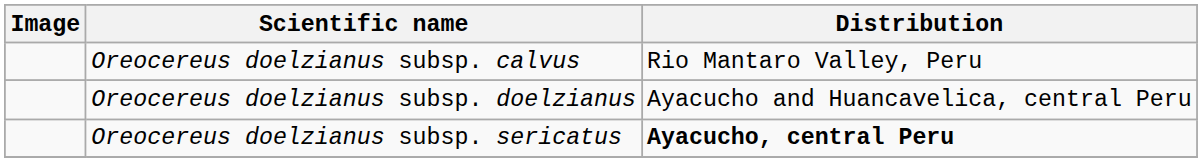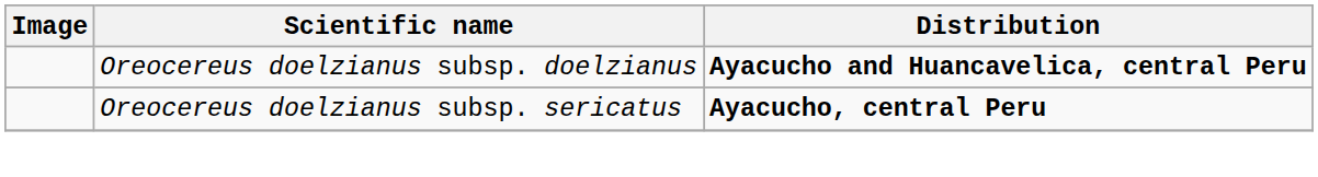- row: Oreocereus doelzianus subsp. calvus | Rio Mantaro Valley, Peru
Oreocereus doelzianus subsp. doelzianus | Distribution: normal -> bold
